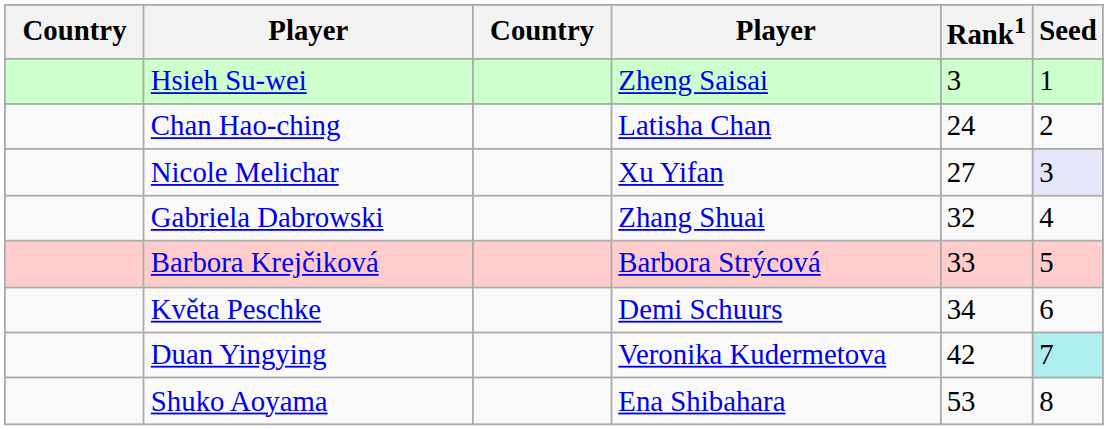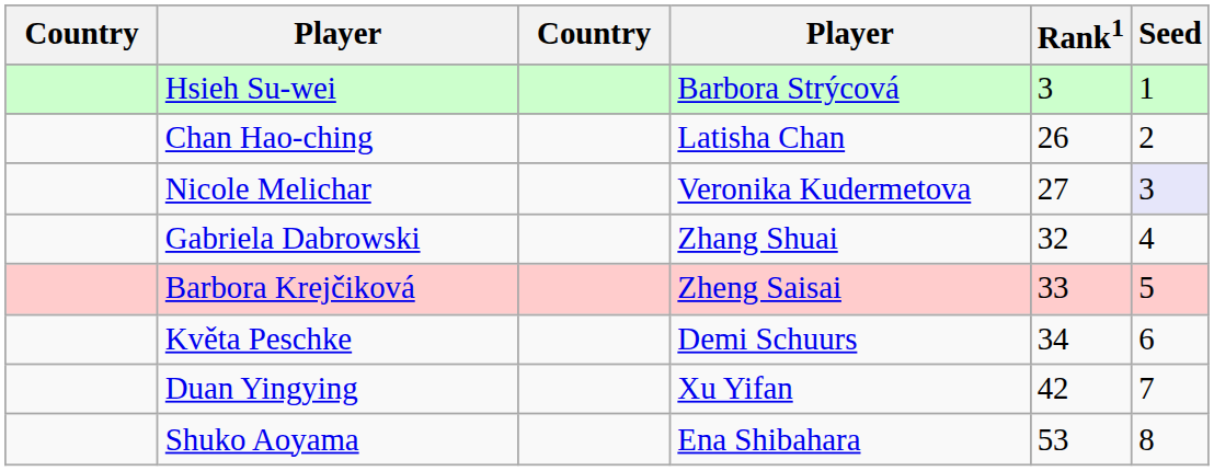Hsieh Su-wei | column 4: Zheng Saisai -> Barbora Strýcová
Chan Hao-ching | Rank1: 24 -> 26
Nicole Melichar | column 4: Xu Yifan -> Veronika Kudermetova
Barbora Krejčiková | column 4: Barbora Strýcová -> Zheng Saisai
Duan Yingying | column 4: Veronika Kudermetova -> Xu Yifan
Duan Yingying | Seed: paleturquoise background -> no background
